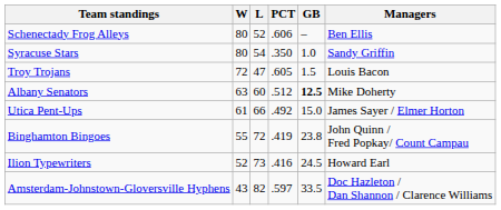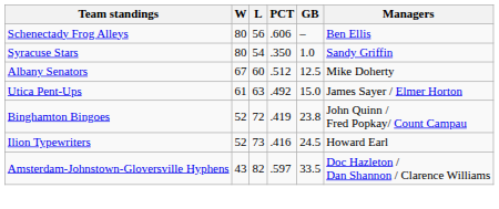Schenectady Frog Alleys | L: 52 -> 56
- row: Troy Trojans | 72 | 47 | .605 | 1.5 | Louis Bacon
Albany Senators | W: 63 -> 67
Albany Senators | GB: bold -> normal
Utica Pent-Ups | L: 66 -> 63
Binghamton Bingoes | W: 55 -> 52
